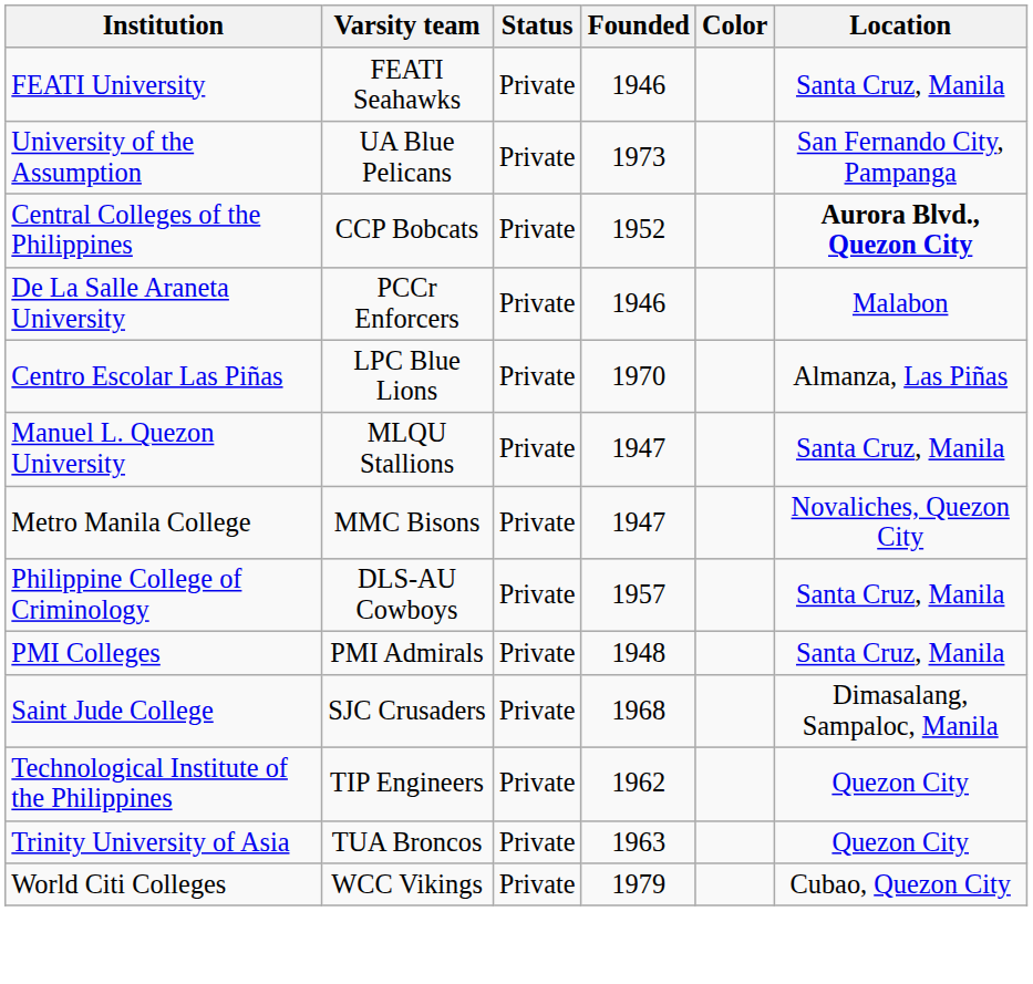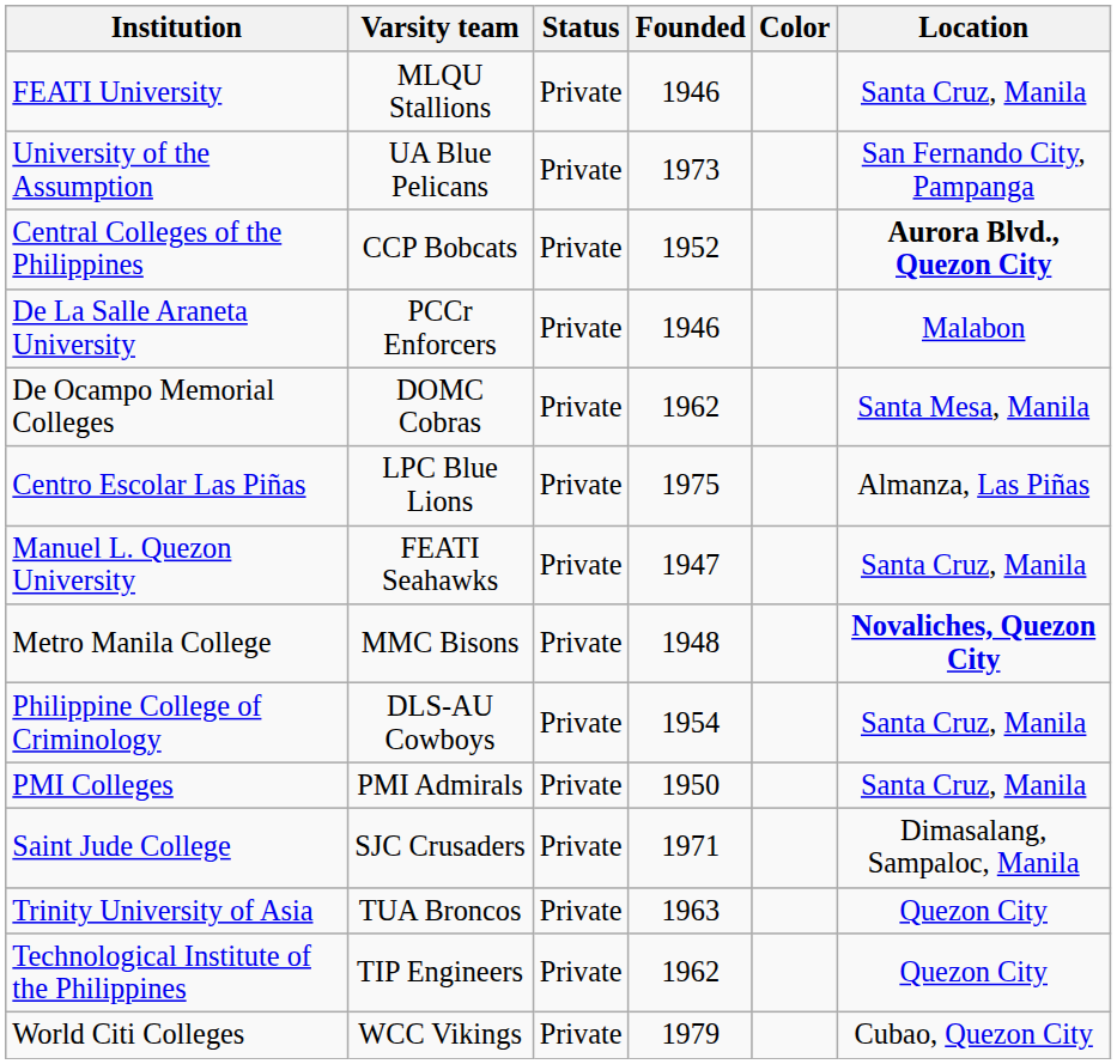FEATI University | Varsity team: FEATI Seahawks -> MLQU Stallions
+ row: De Ocampo Memorial Colleges | DOMC Cobras | Private | 1962 | Santa Mesa, Manila
Centro Escolar Las Piñas | Founded: 1970 -> 1975
Manuel L. Quezon University | Varsity team: MLQU Stallions -> FEATI Seahawks
Metro Manila College | Founded: 1947 -> 1948
Metro Manila College | Location: normal -> bold
Philippine College of Criminology | Founded: 1957 -> 1954
PMI Colleges | Founded: 1948 -> 1950
Saint Jude College | Founded: 1968 -> 1971
rows swapped: Trinity University of Asia <-> Technological Institute of the Philippines
